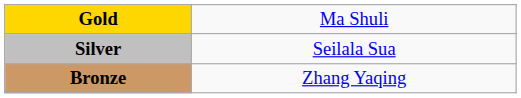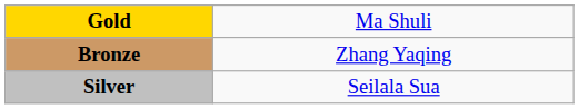rows swapped: Silver <-> Bronze
